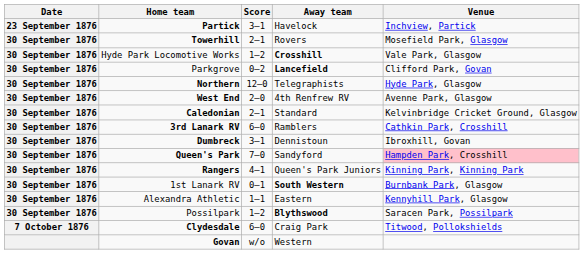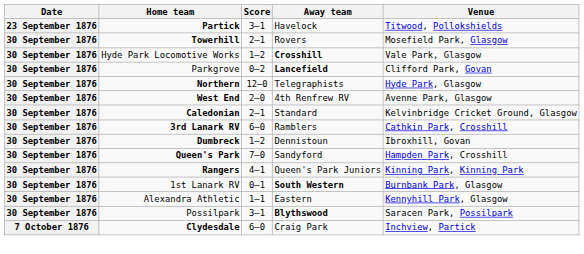Partick | Venue: Inchview, Partick -> Titwood, Pollokshields
Dumbreck | Score: 3–1 -> 1–2
Queen's Park | Venue: pink background -> no background
Possilpark | Score: 1–2 -> 3–1
Clydesdale | Venue: Titwood, Pollokshields -> Inchview, Partick
- row: Govan | w/o | Western
